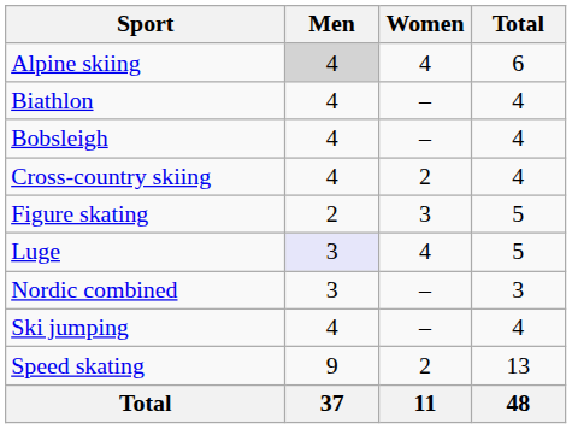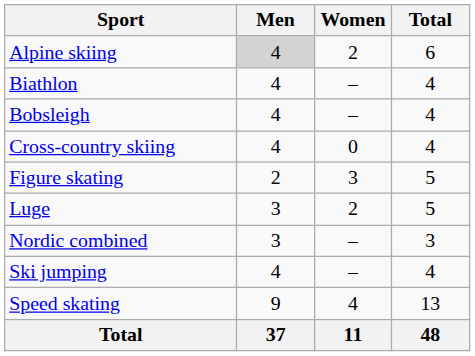Alpine skiing | Women: 4 -> 2
Cross-country skiing | Women: 2 -> 0
Luge | Men: lavender background -> no background
Luge | Women: 4 -> 2
Speed skating | Women: 2 -> 4
